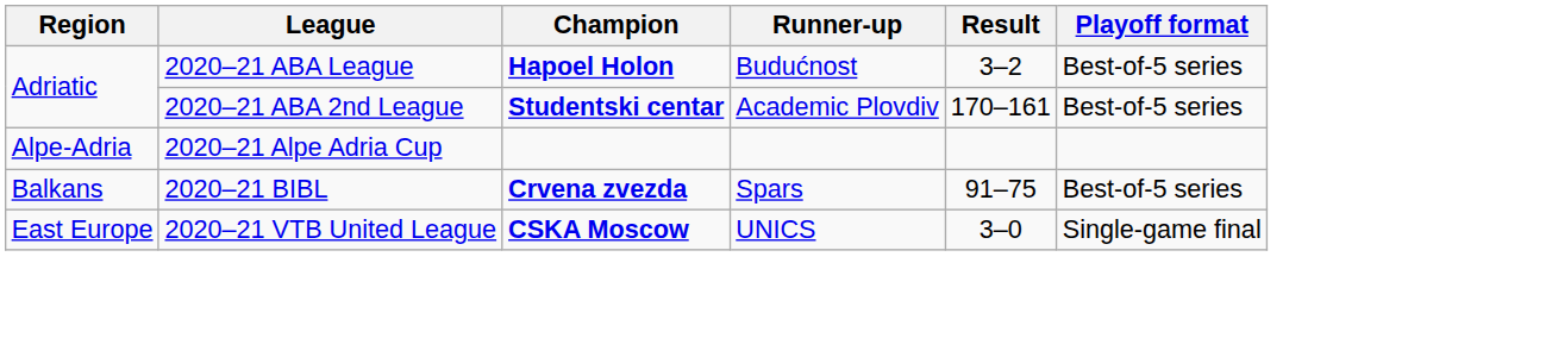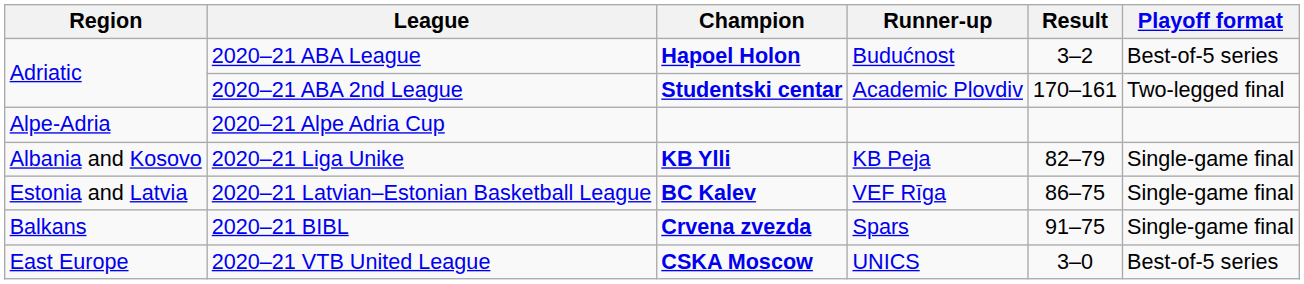2020–21 ABA 2nd League | Playoff format: Best-of-5 series -> Two-legged final
+ row: Albania and Kosovo | 2020–21 Liga Unike | KB Ylli | KB Peja | 82–79 | Single-game final
+ row: Estonia and Latvia | 2020–21 Latvian–Estonian Basketball League | BC Kalev | VEF Rīga | 86–75 | Single-game final
2020–21 BIBL | Playoff format: Best-of-5 series -> Single-game final
2020–21 VTB United League | Playoff format: Single-game final -> Best-of-5 series
